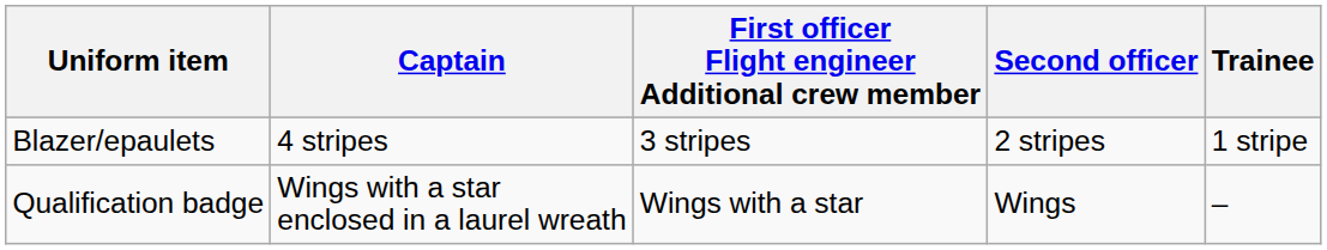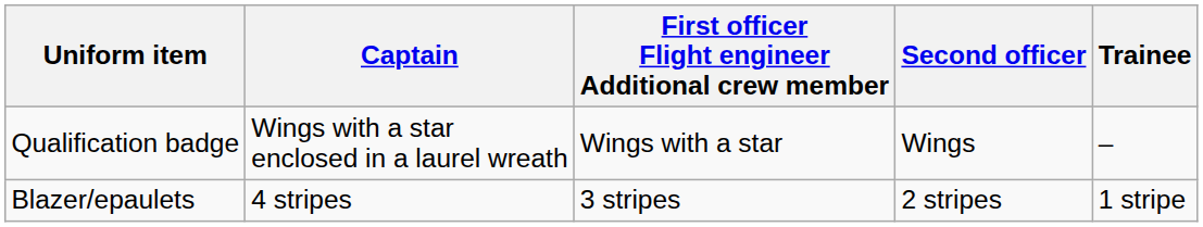rows swapped: Blazer/epaulets <-> Qualification badge
